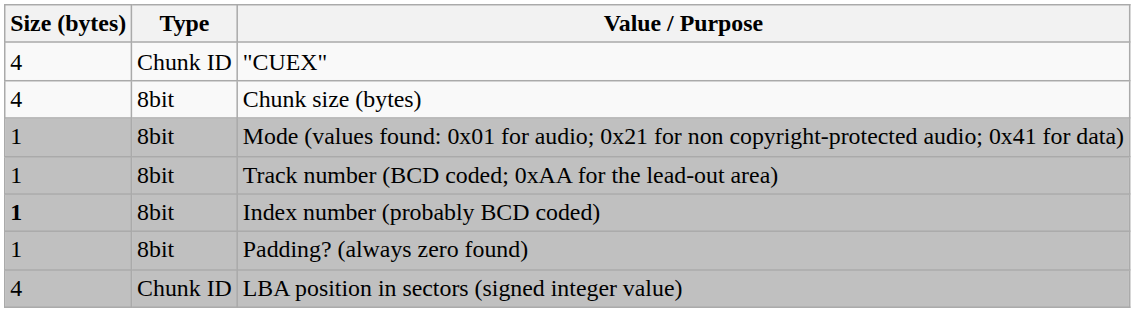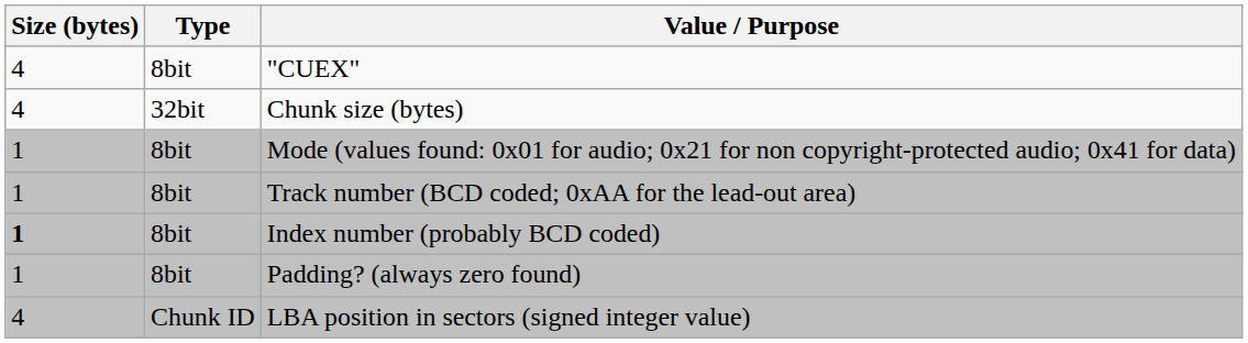"CUEX" | Type: Chunk ID -> 8bit
Chunk size (bytes) | Type: 8bit -> 32bit
